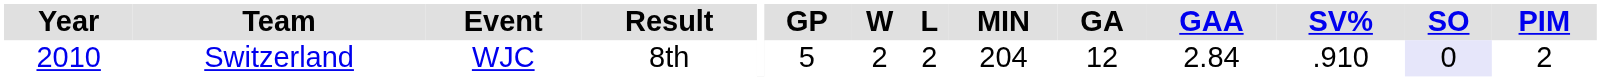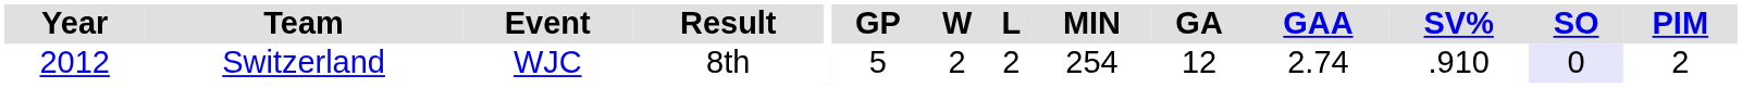Switzerland | Year: 2010 -> 2012
Switzerland | MIN: 204 -> 254
Switzerland | GAA: 2.84 -> 2.74
